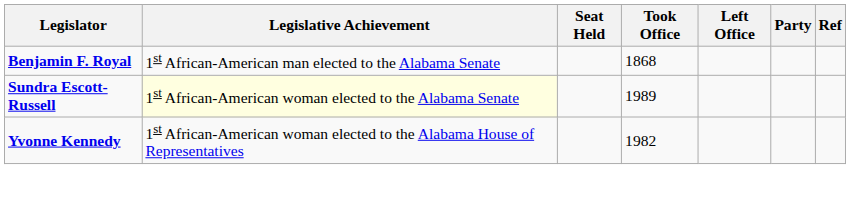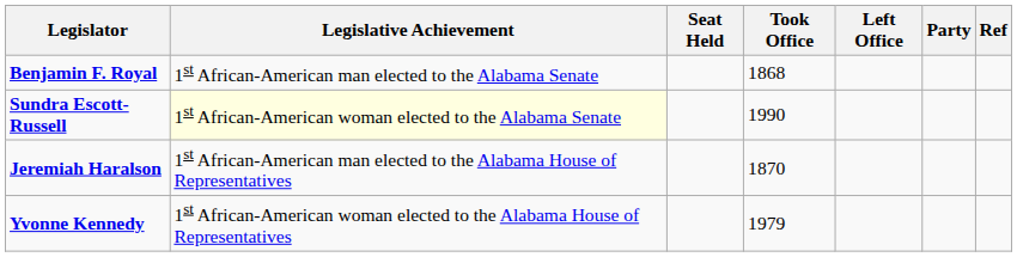Sundra Escott-Russell | Took Office: 1989 -> 1990
+ row: Jeremiah Haralson | 1st African-American man elected to the Alabama House of Representatives | 1870
Yvonne Kennedy | Took Office: 1982 -> 1979
